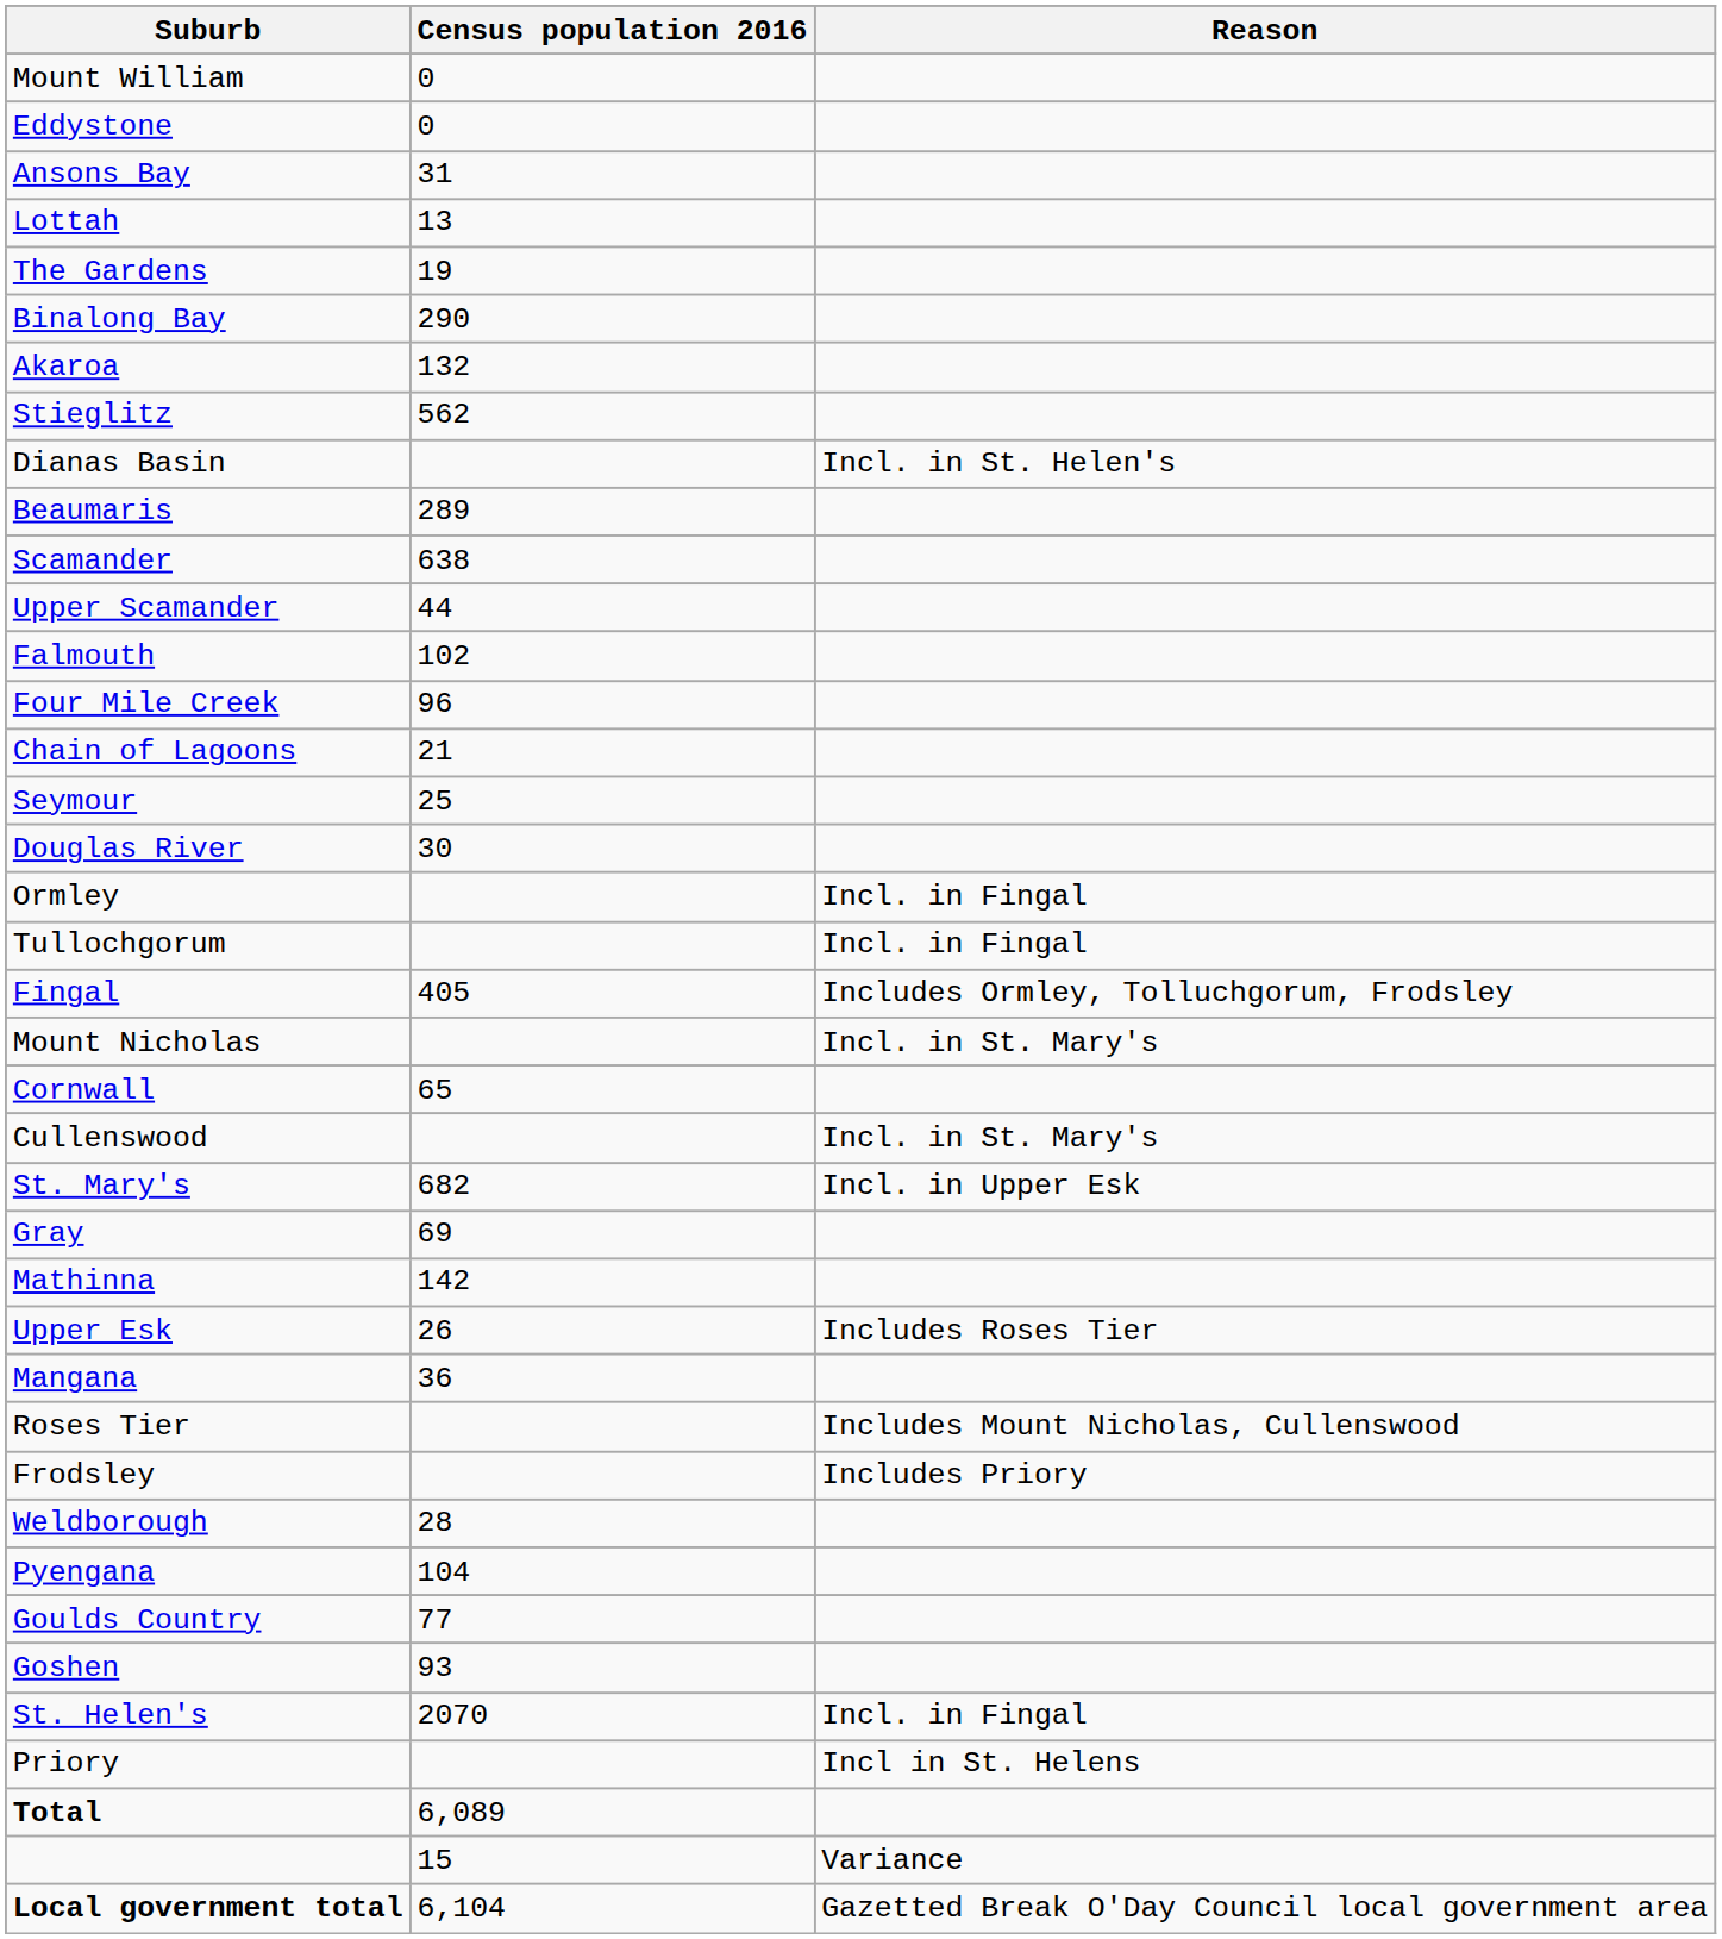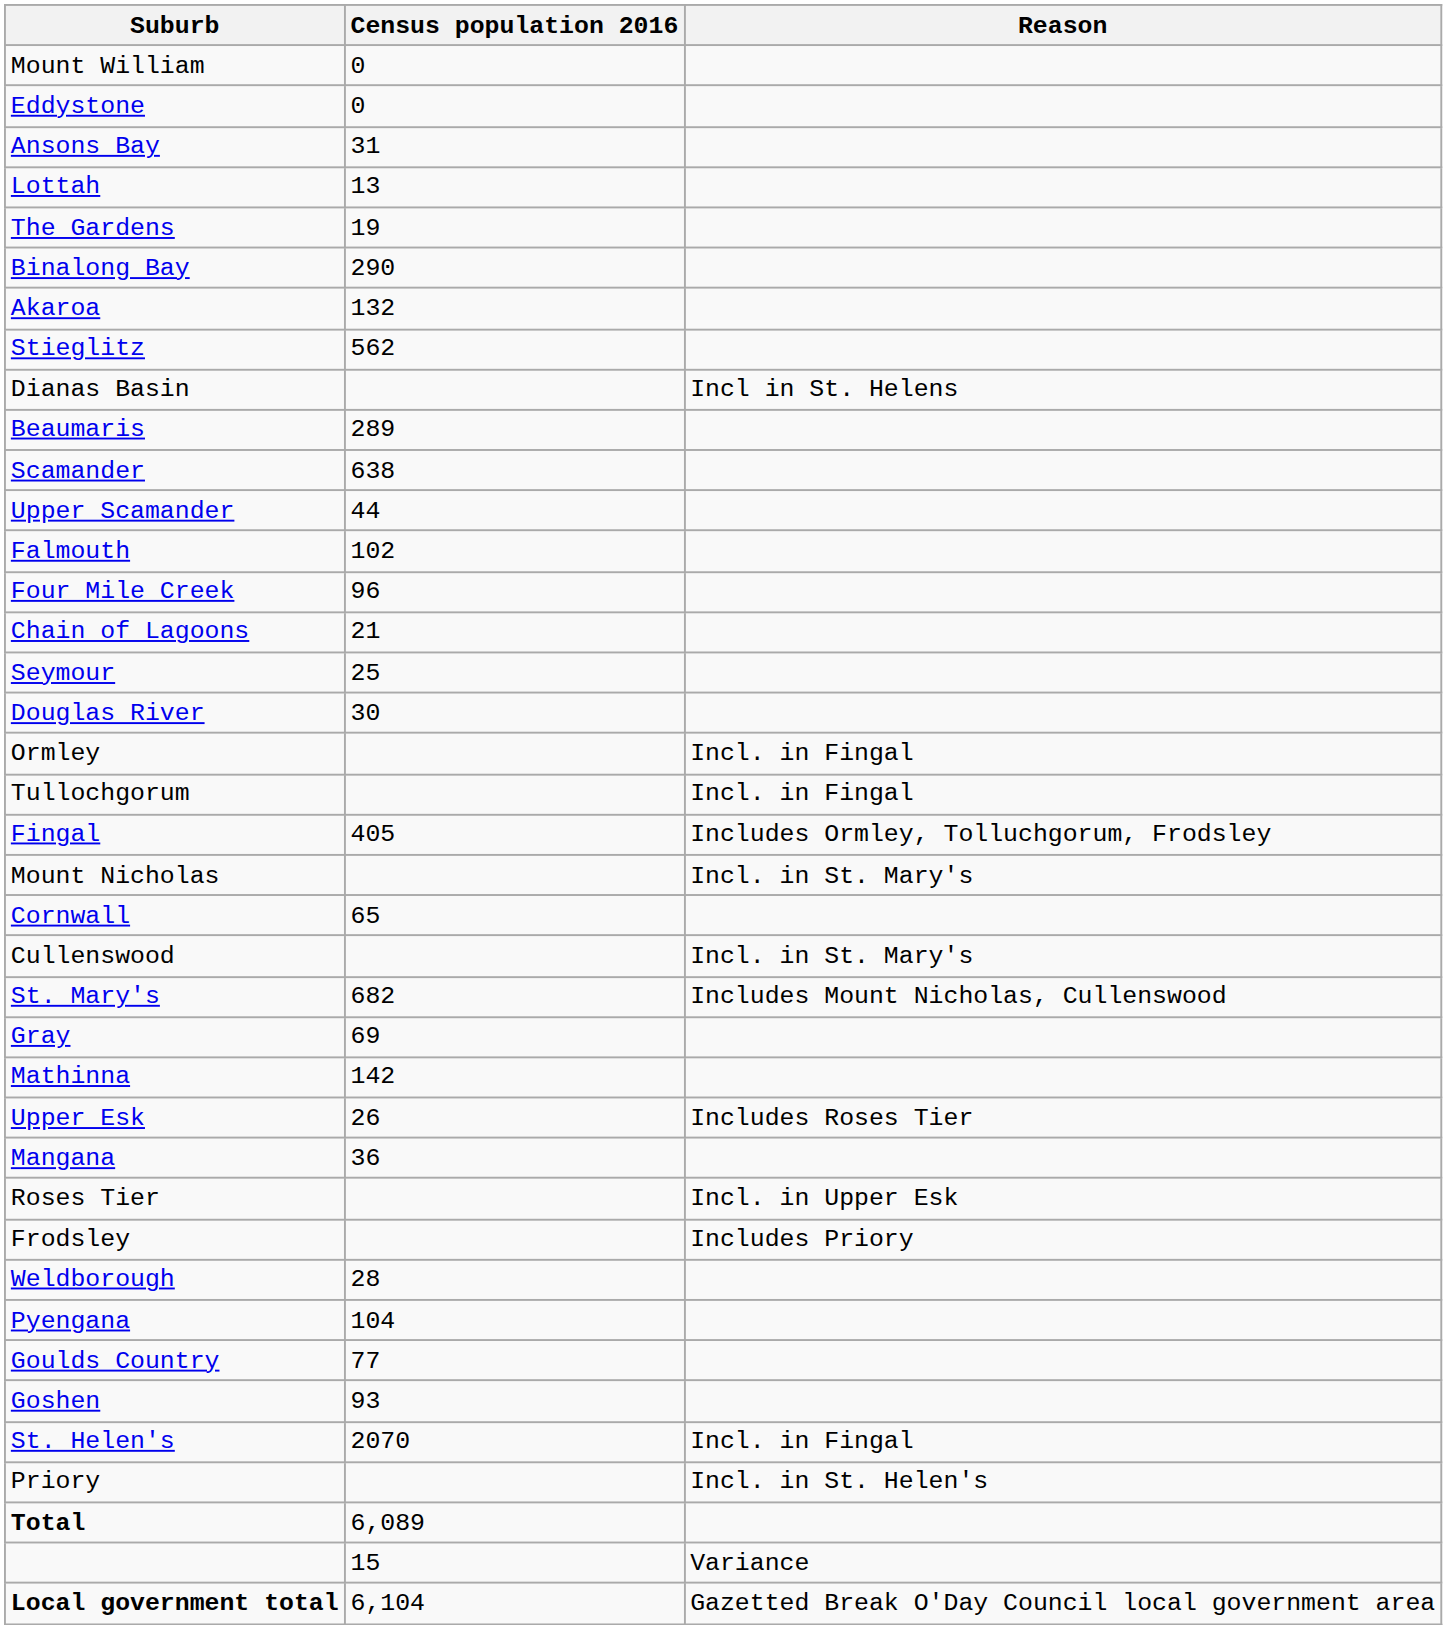Dianas Basin | Reason: Incl. in St. Helen's -> Incl in St. Helens
St. Mary's | Reason: Incl. in Upper Esk -> Includes Mount Nicholas, Cullenswood
Roses Tier | Reason: Includes Mount Nicholas, Cullenswood -> Incl. in Upper Esk
Priory | Reason: Incl in St. Helens -> Incl. in St. Helen's
